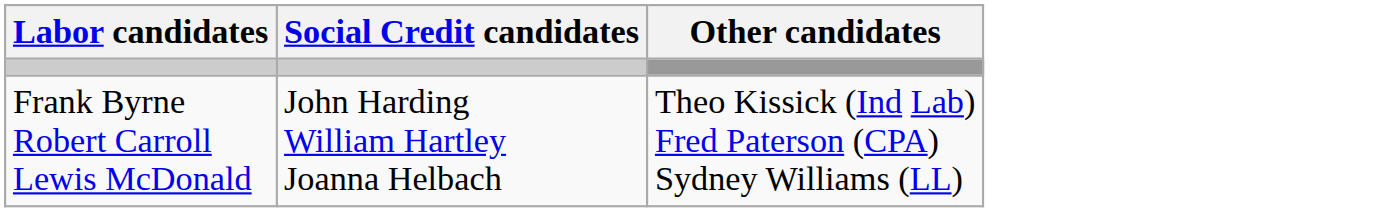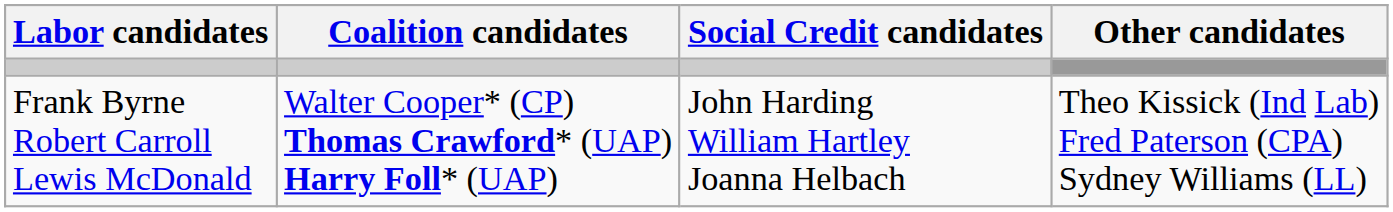+ column: Coalition candidates | Walter Cooper* (CP) Thomas Crawford* (UAP) Harry Foll* (UAP)
